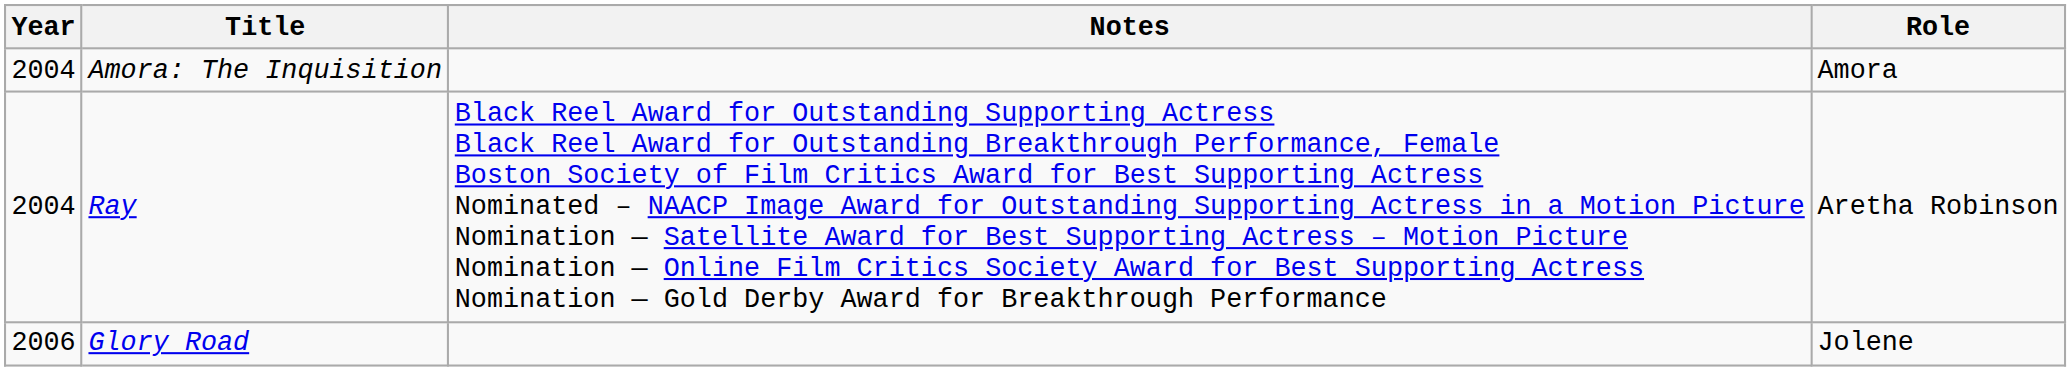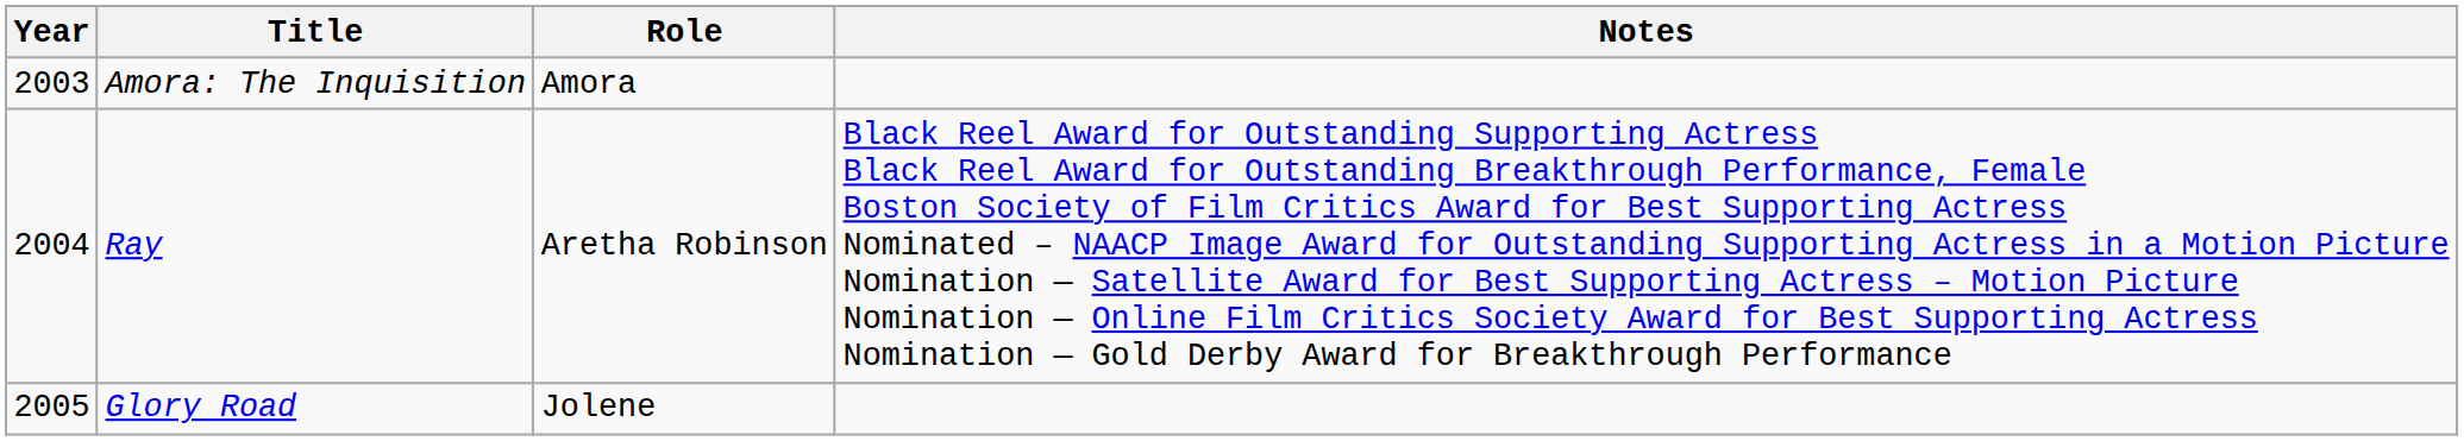columns swapped: Role <-> Notes
Amora: The Inquisition | Year: 2004 -> 2003
Glory Road | Year: 2006 -> 2005
